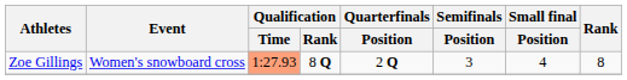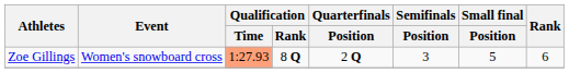Zoe Gillings | Small final / Position: 4 -> 5
Zoe Gillings | Rank: 8 -> 6
